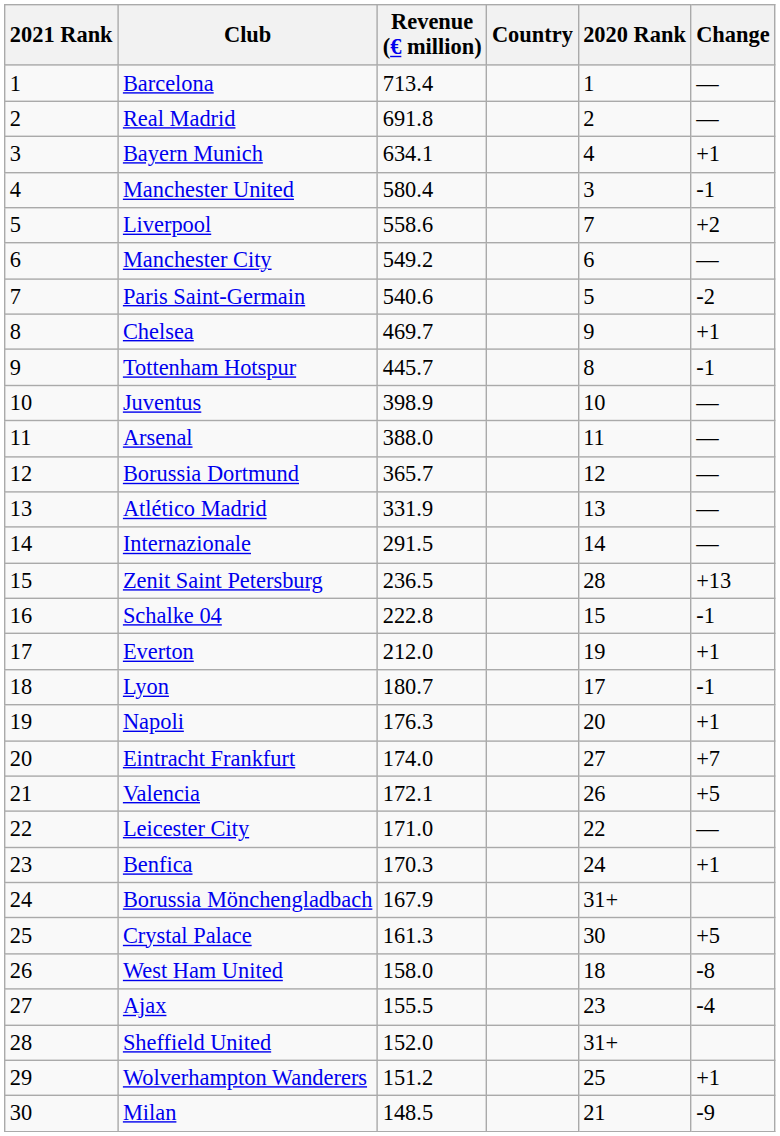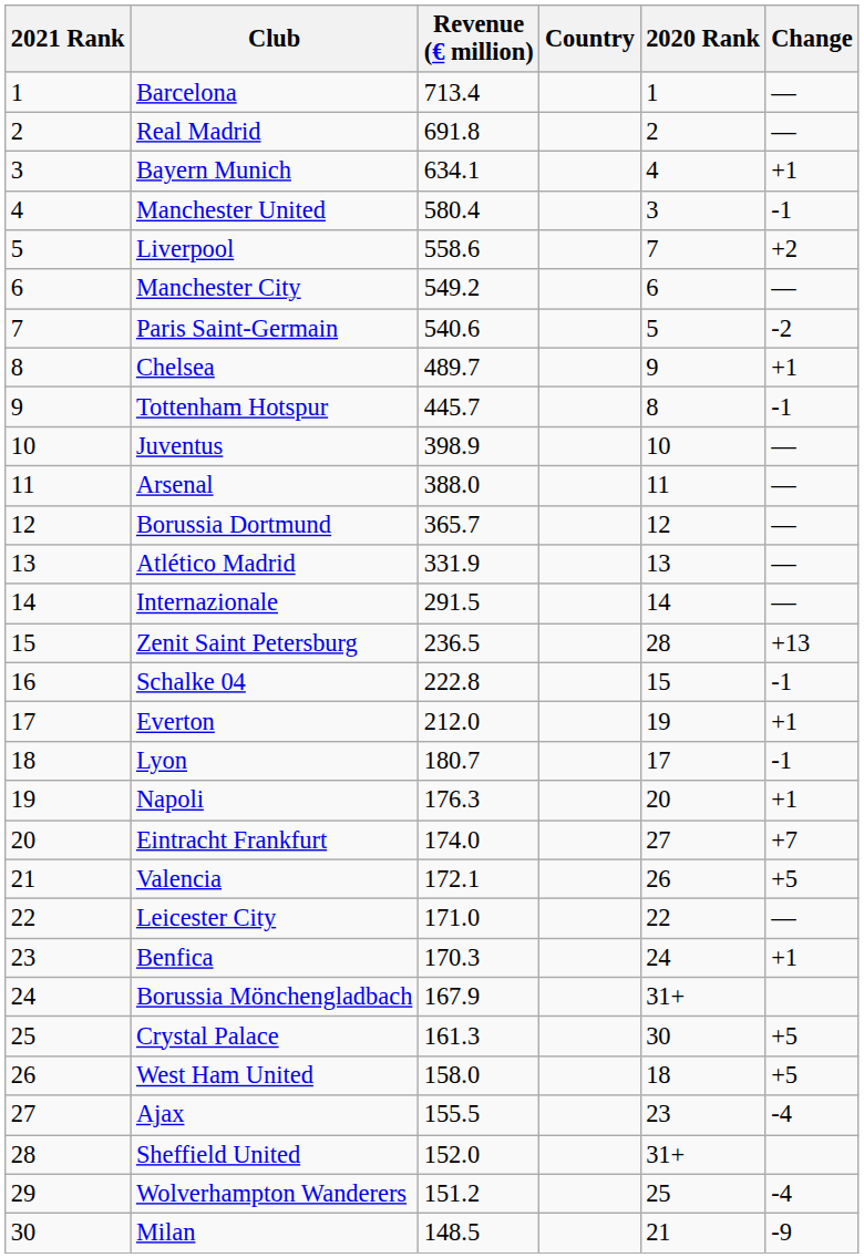Chelsea | Revenue (€ million): 469.7 -> 489.7
West Ham United | Change: -8 -> +5
Wolverhampton Wanderers | Change: +1 -> -4
